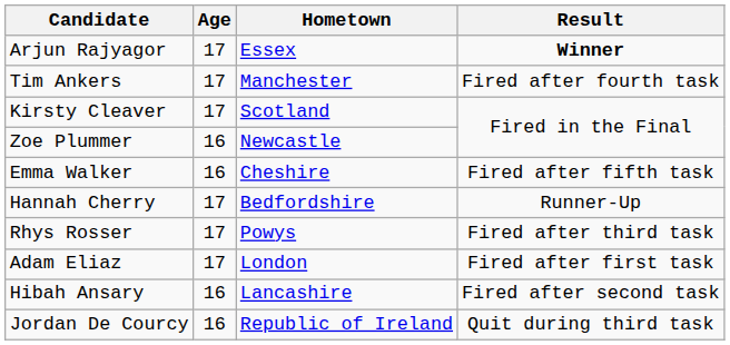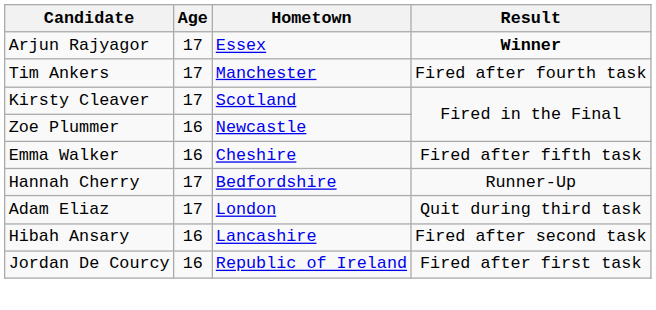- row: Rhys Rosser | 17 | Powys | Fired after third task
Adam Eliaz | Result: Fired after first task -> Quit during third task
Jordan De Courcy | Result: Quit during third task -> Fired after first task
